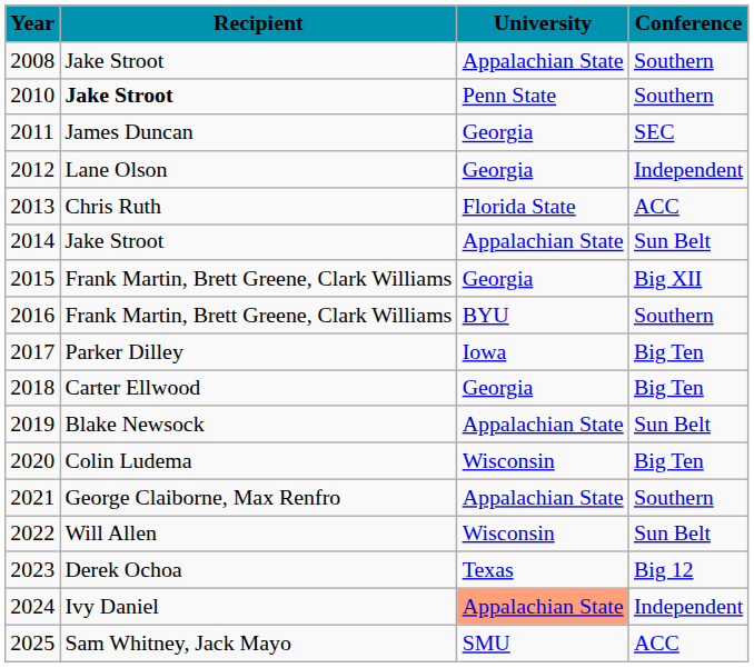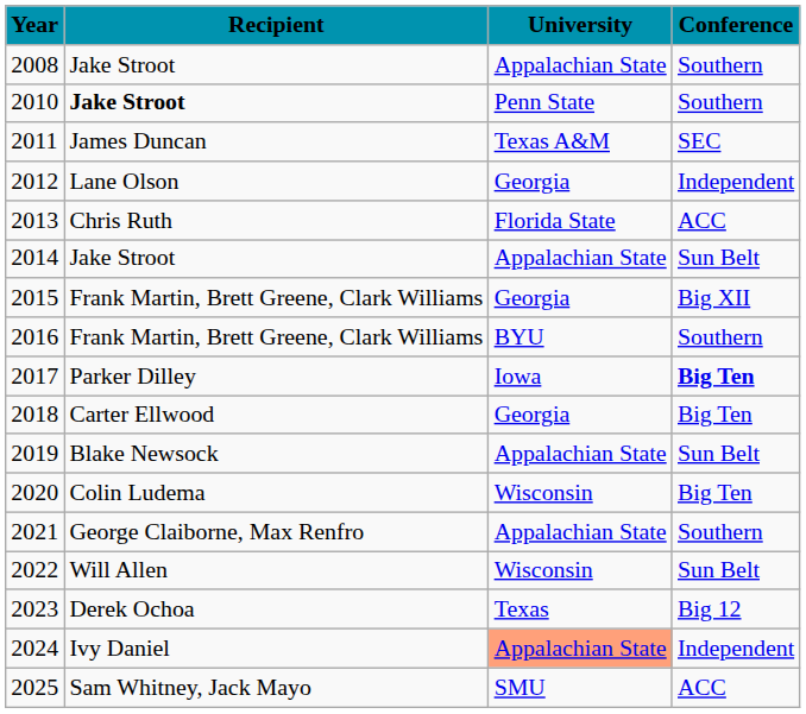2011 | University: Georgia -> Texas A&M
2017 | Conference: normal -> bold
